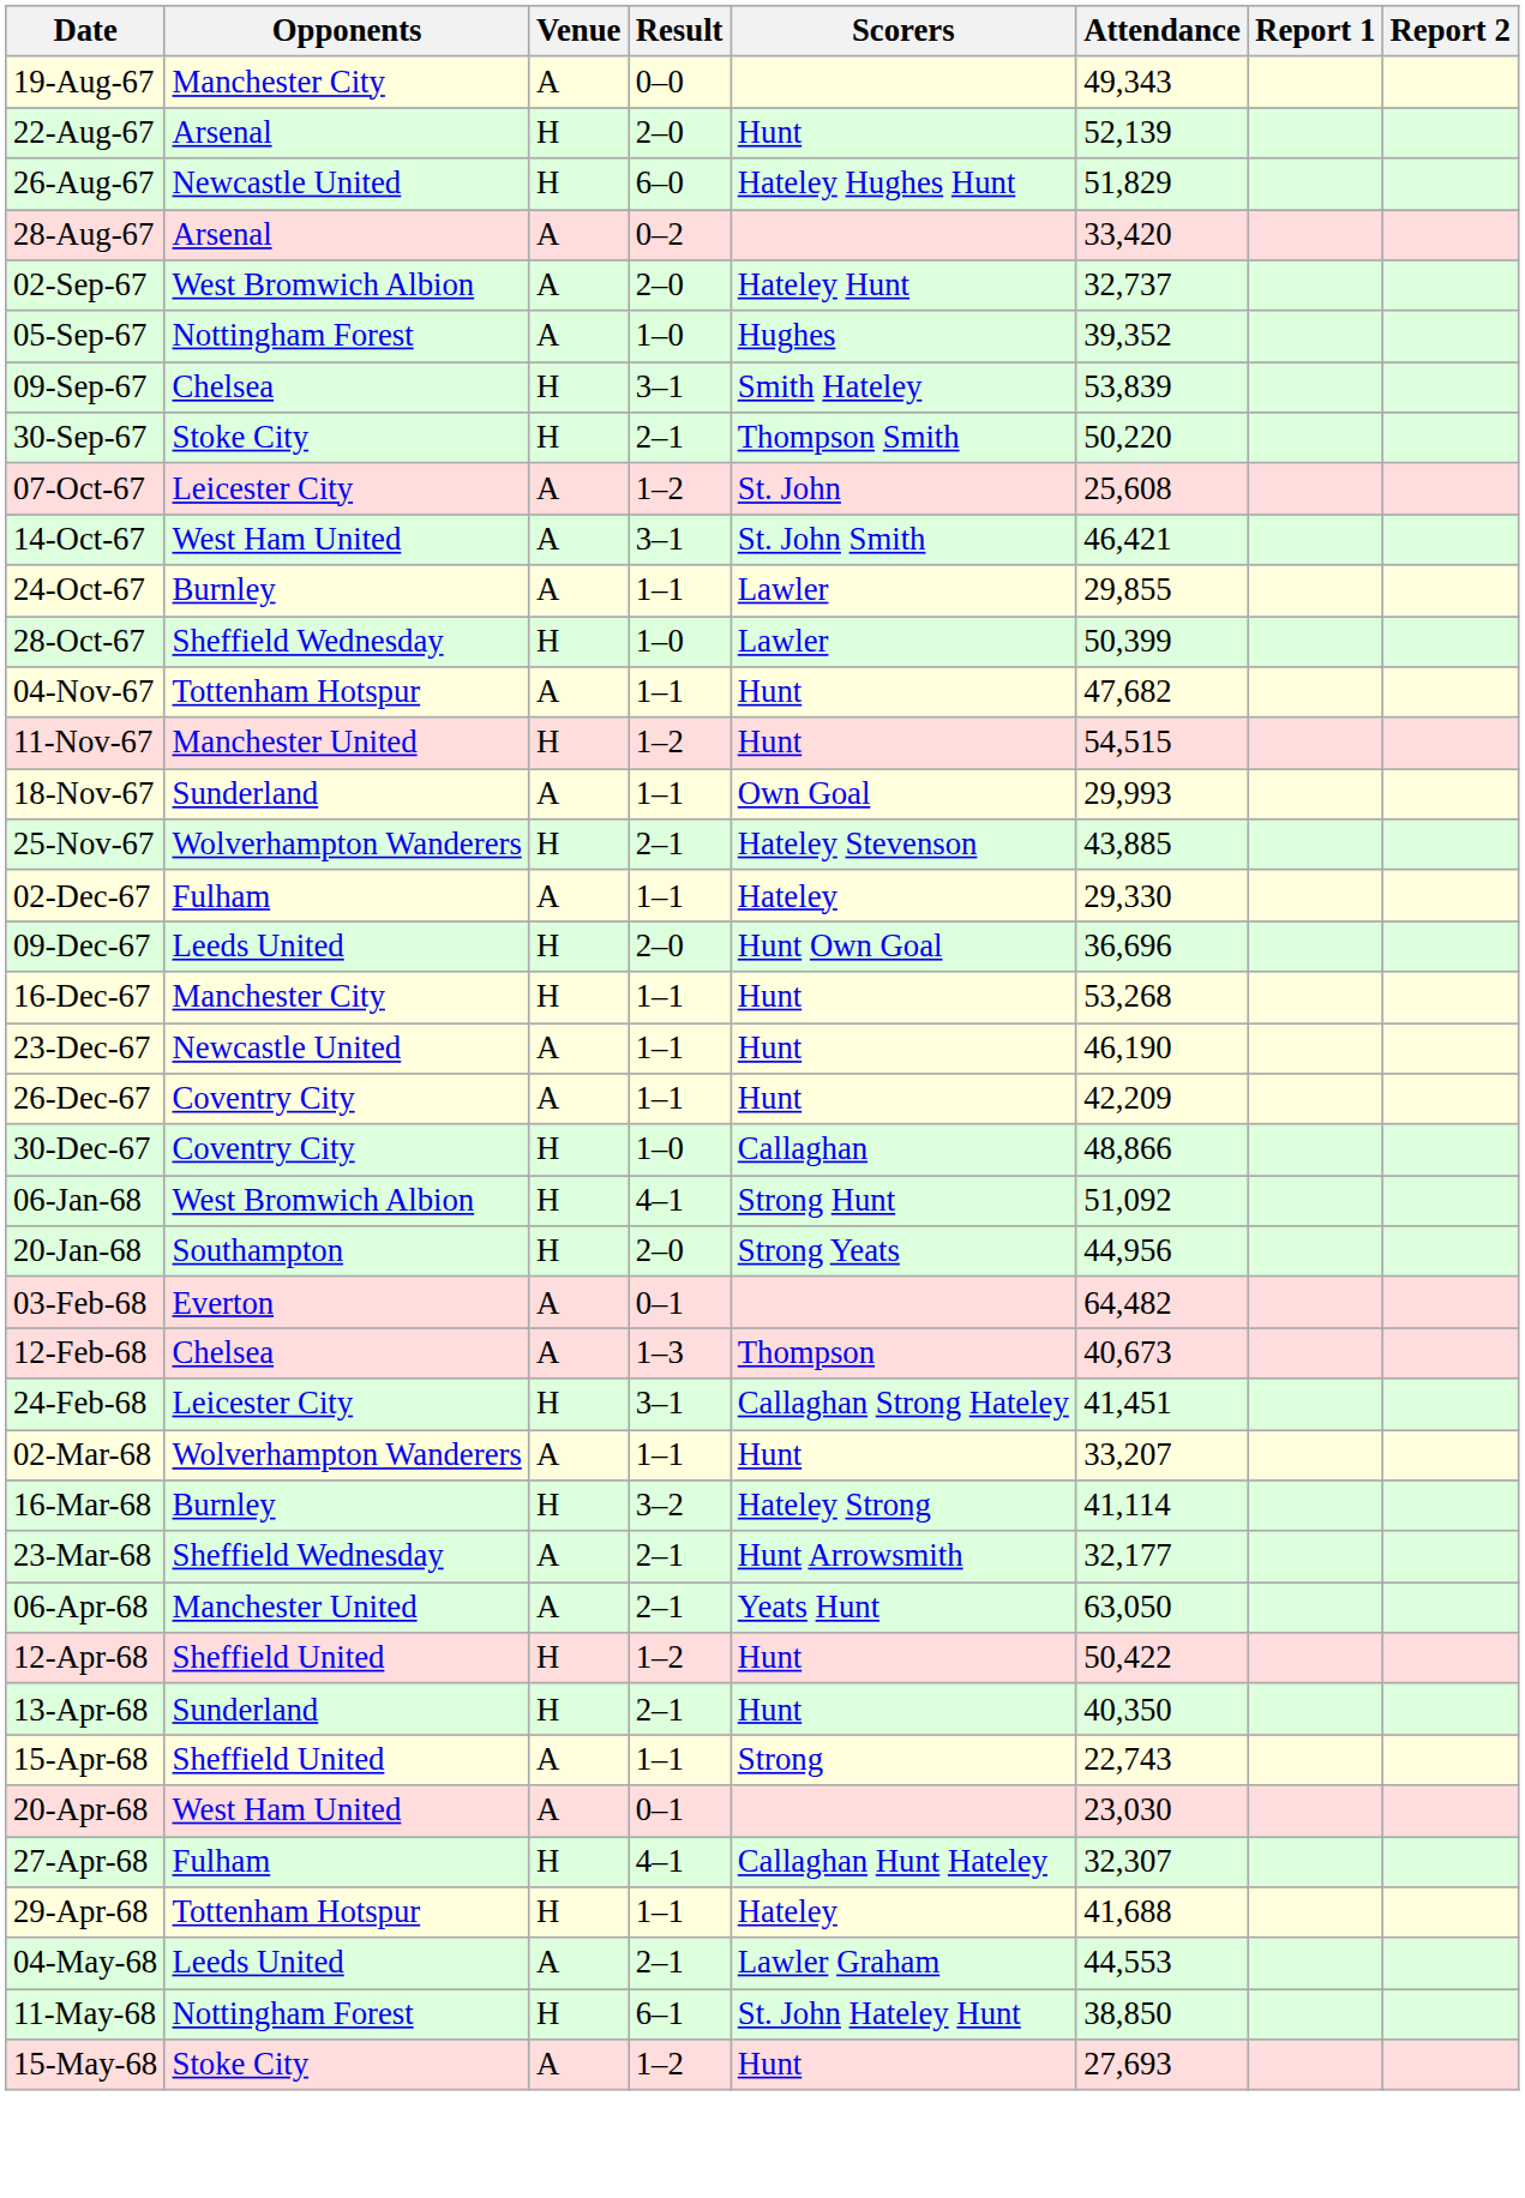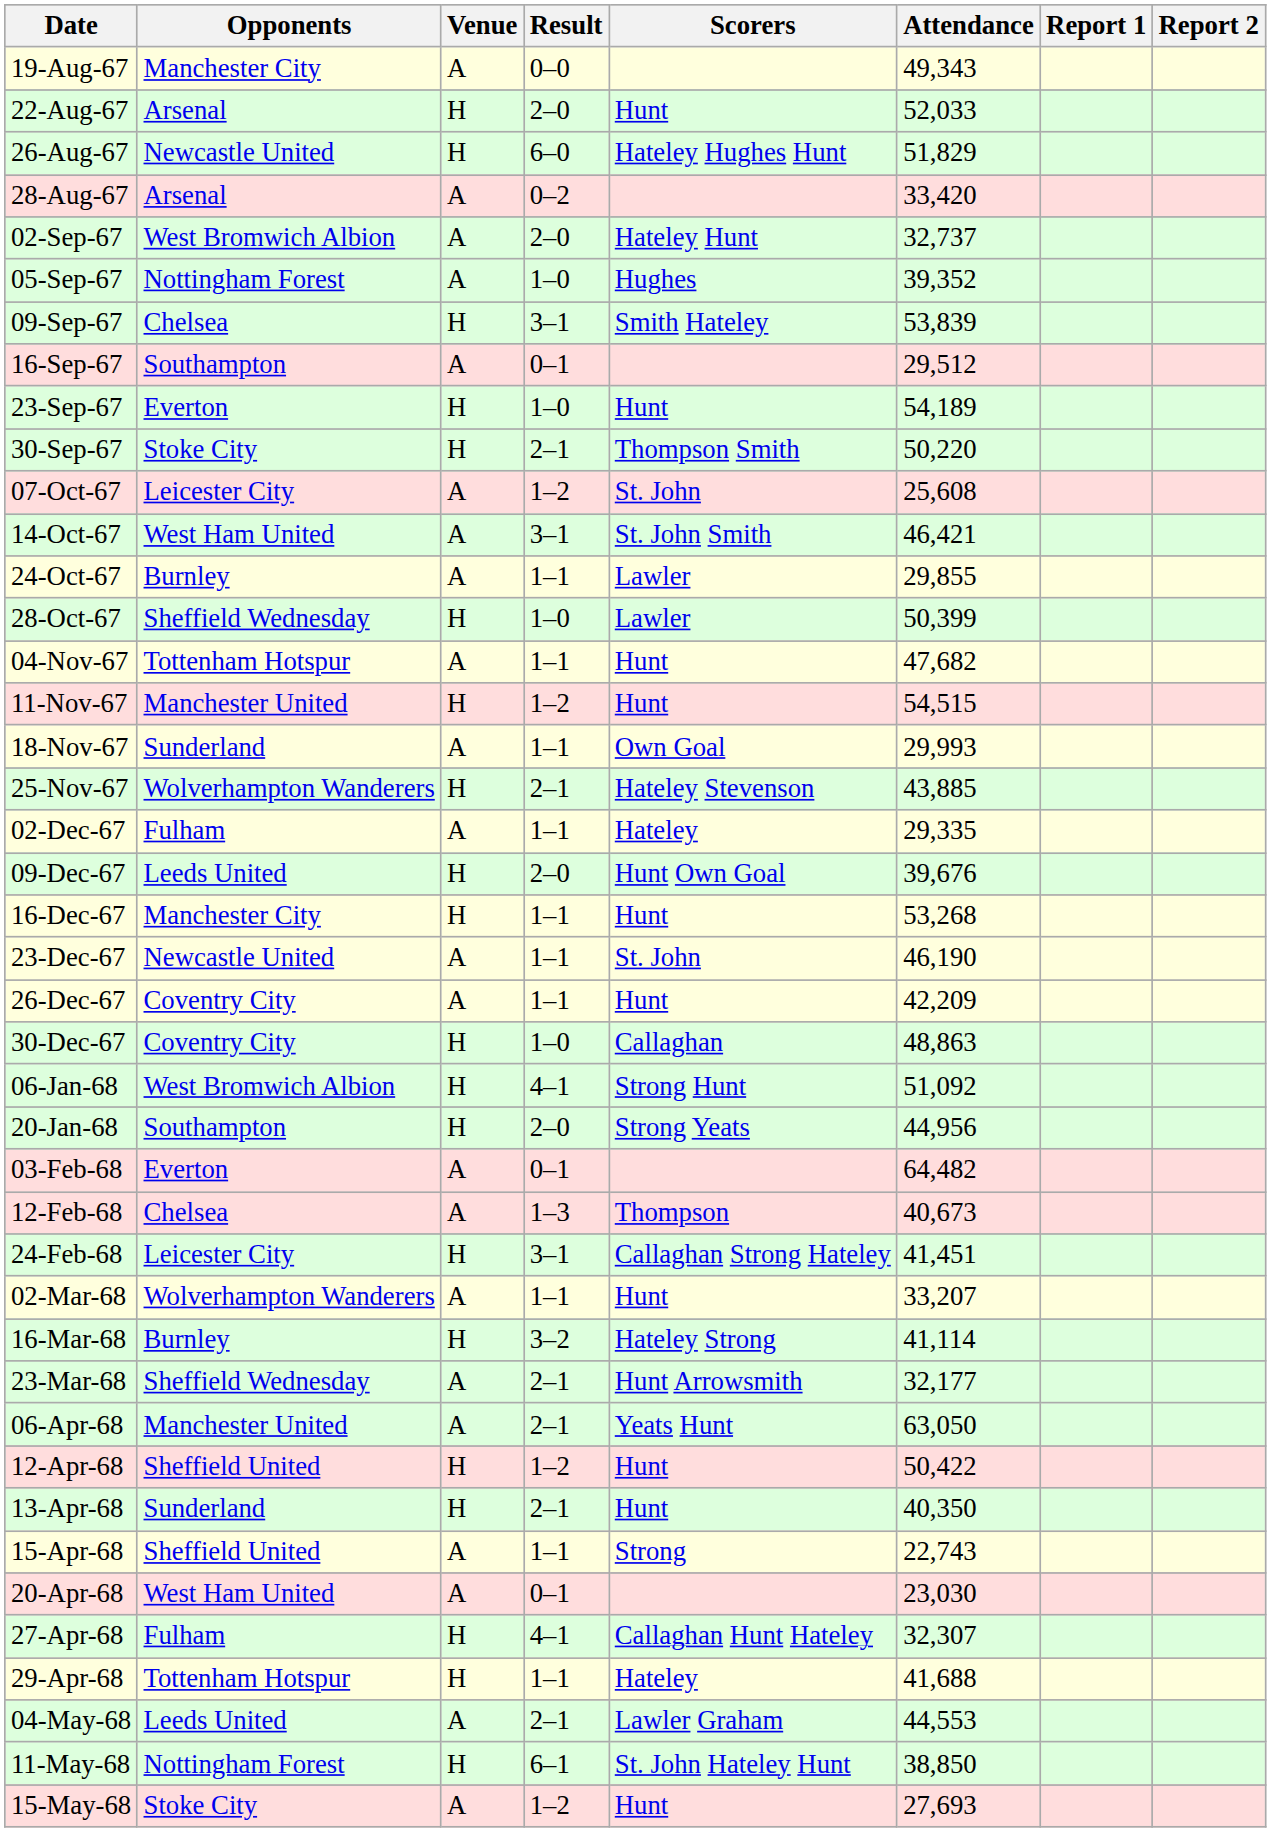22-Aug-67 | Attendance: 52,139 -> 52,033
+ row: 16-Sep-67 | Southampton | A | 0–1 | 29,512
+ row: 23-Sep-67 | Everton | H | 1–0 | Hunt | 54,189
02-Dec-67 | Attendance: 29,330 -> 29,335
09-Dec-67 | Attendance: 36,696 -> 39,676
23-Dec-67 | Scorers: Hunt -> St. John
30-Dec-67 | Attendance: 48,866 -> 48,863
